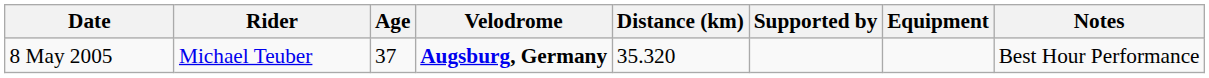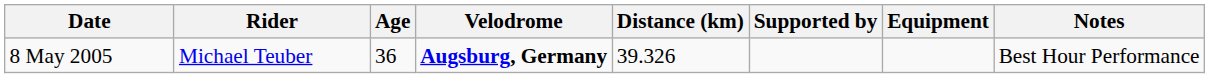8 May 2005 | Age: 37 -> 36
8 May 2005 | Distance (km): 35.320 -> 39.326
